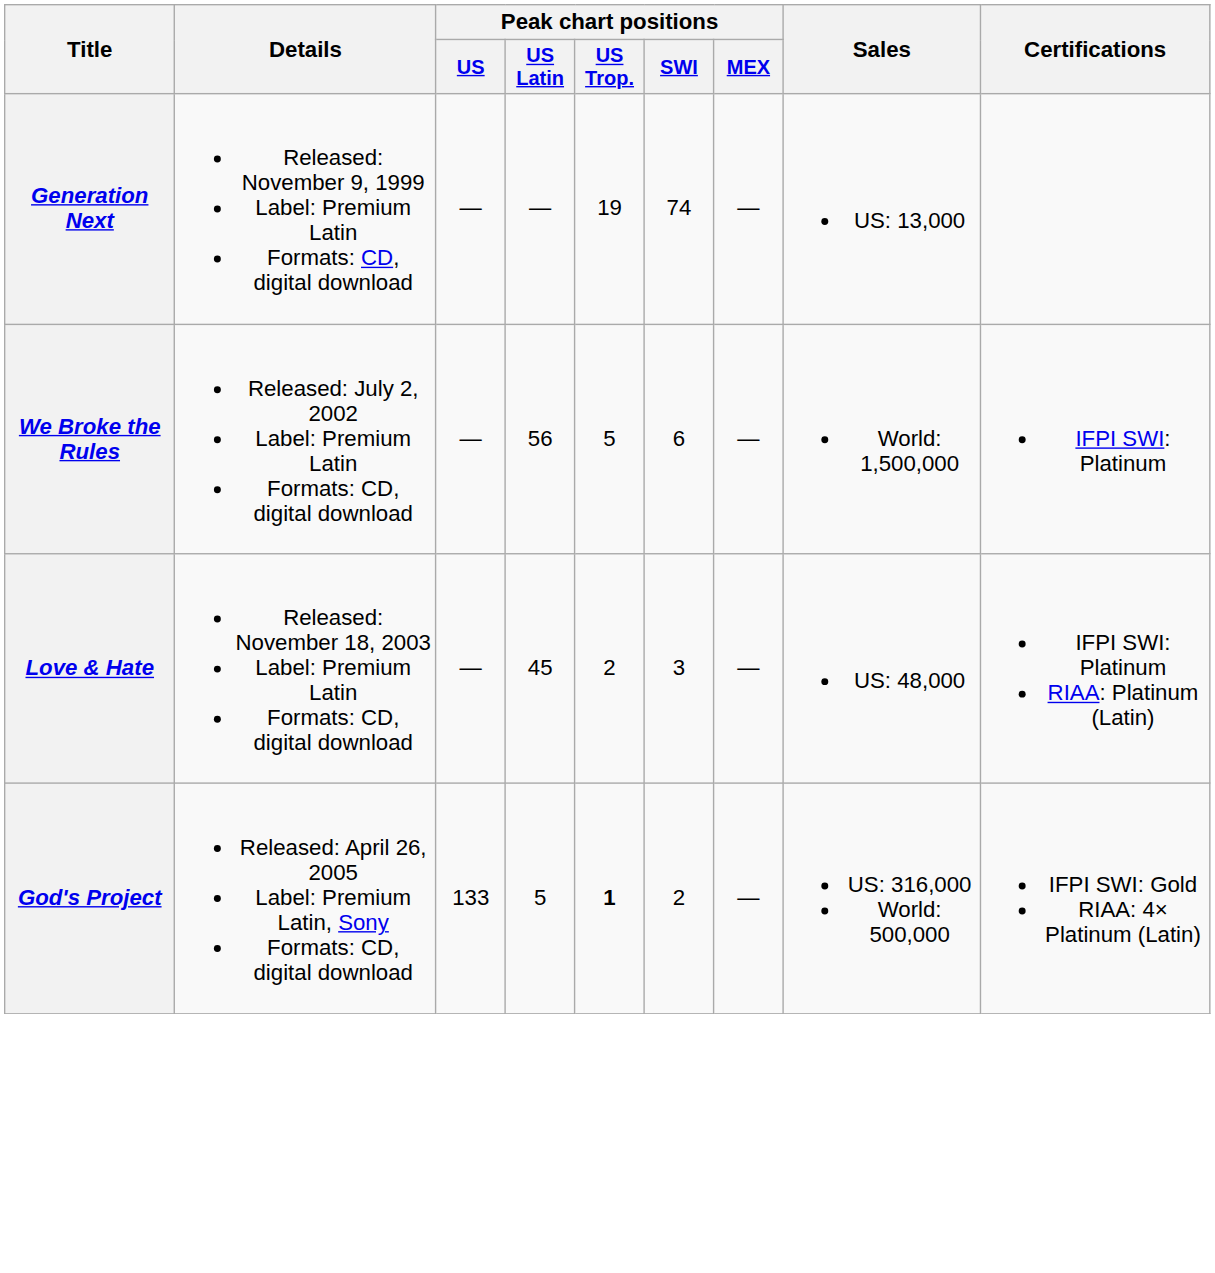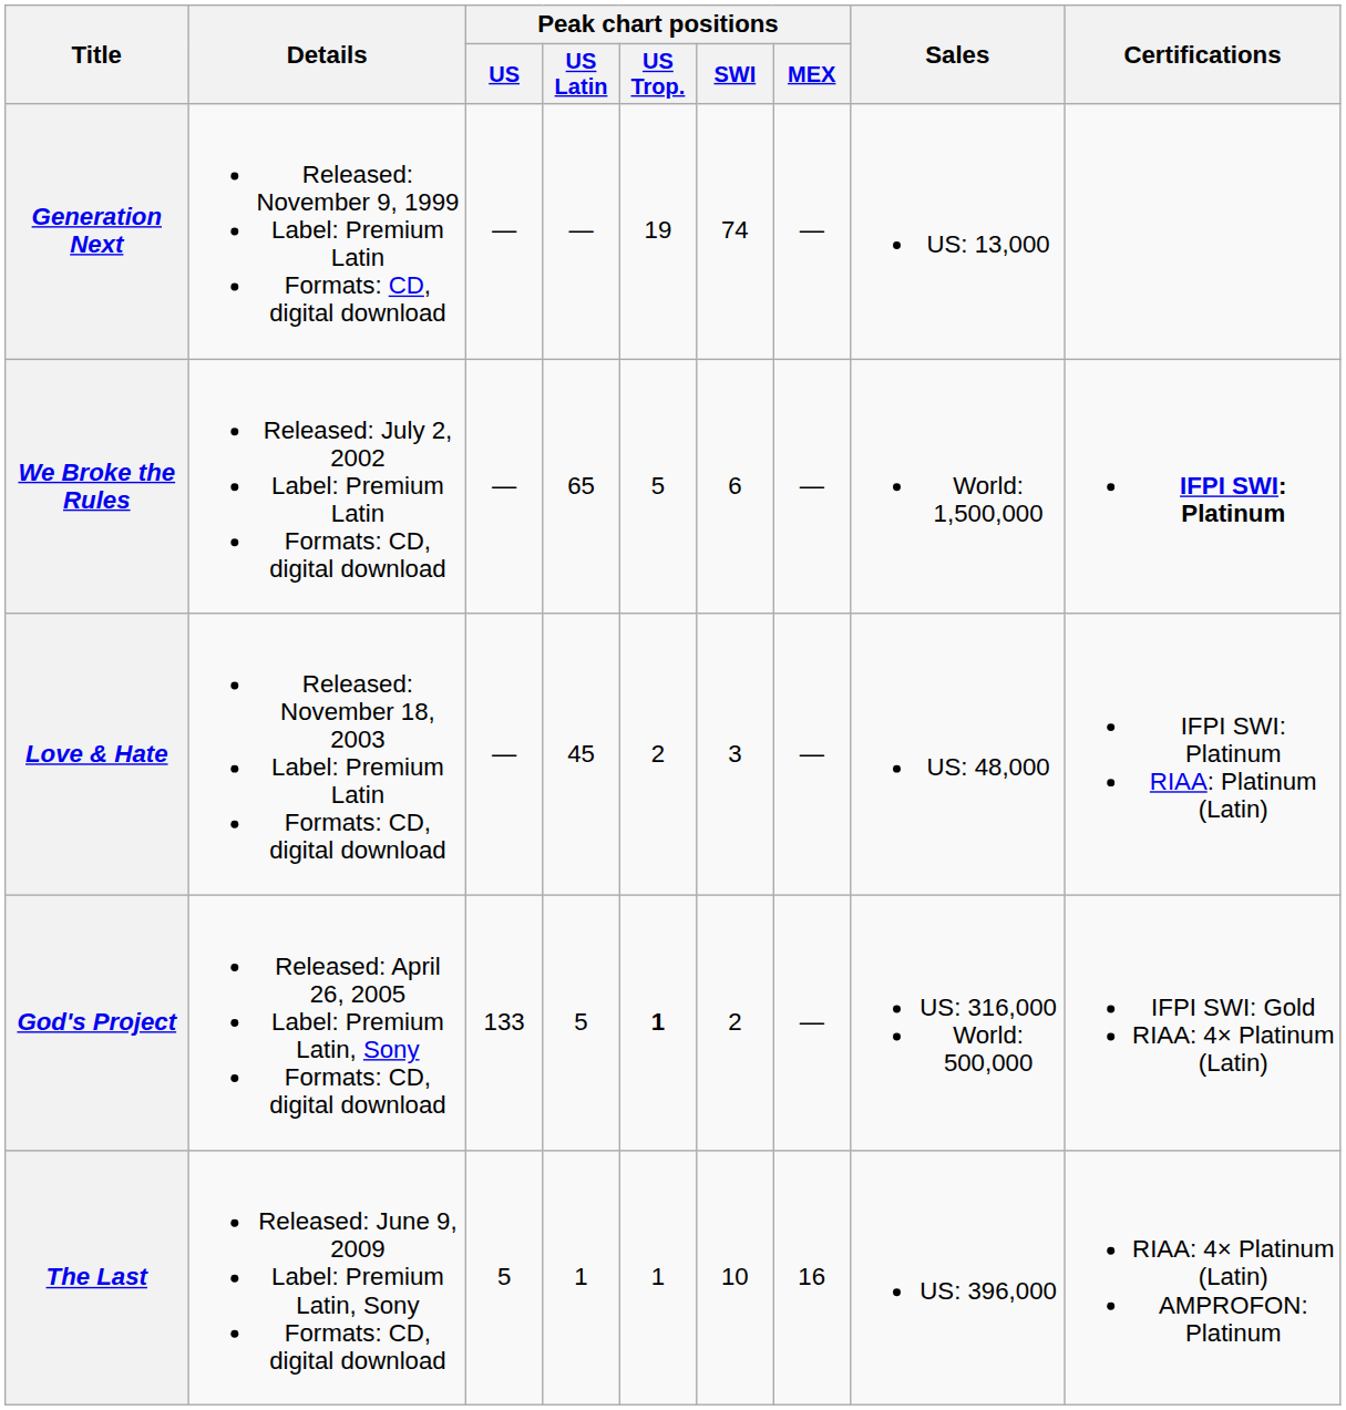We Broke the Rules | Peak chart positions / US Latin: 56 -> 65
We Broke the Rules | Certifications: normal -> bold
+ row: The Last | Released: June 9, 2009 Label: Premium Latin, Sony Formats: CD, digital download | 5 | 1 | 1 | 10 | 16 | US: 396,000 | RIAA: 4× Platinum (Latin) AMPROFON: Platinum
